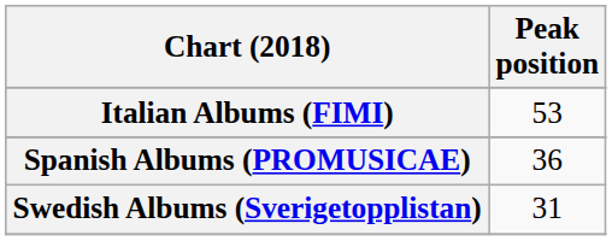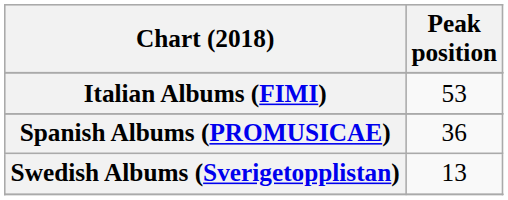Swedish Albums (Sverigetopplistan) | Peak position: 31 -> 13
